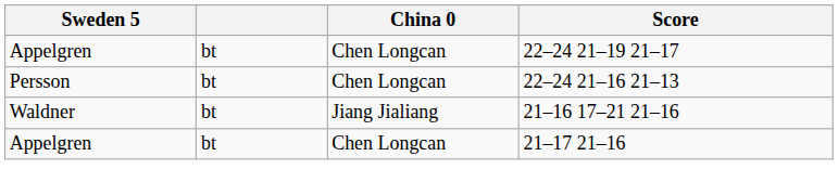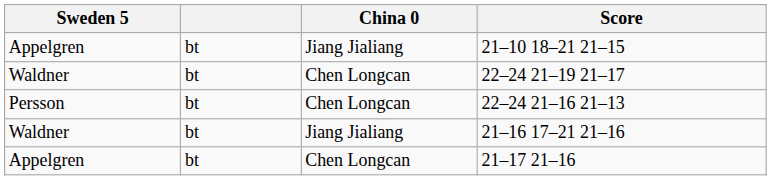+ row: Appelgren | bt | Jiang Jialiang | 21–10 18–21 21–15
22–24 21–19 21–17 | Sweden 5: Appelgren -> Waldner
